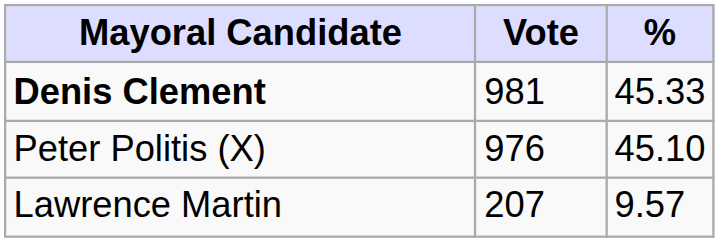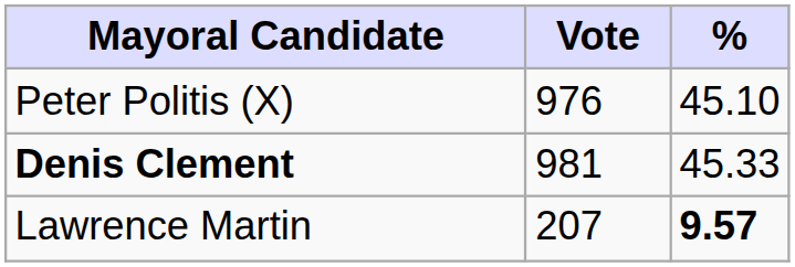rows swapped: Denis Clement <-> Peter Politis (X)
Lawrence Martin | %: normal -> bold
